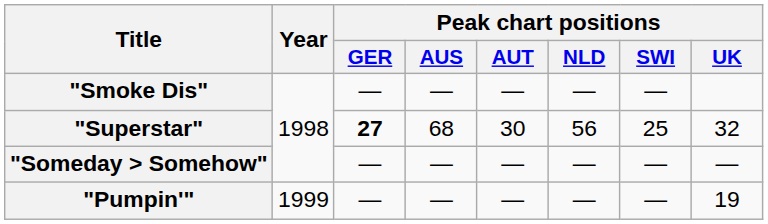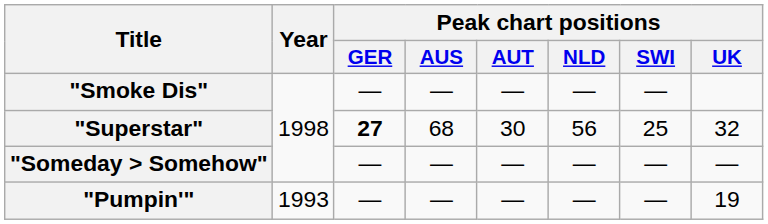"Pumpin'" | Year: 1999 -> 1993
